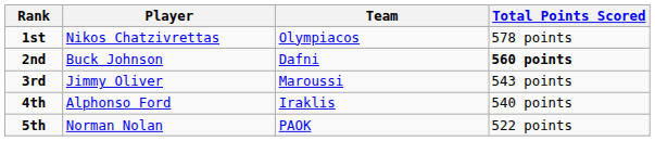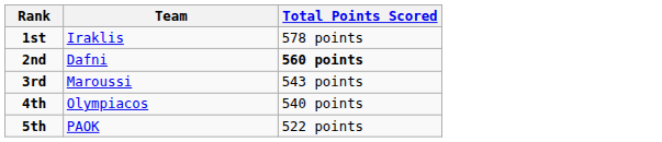- column: Player | Nikos Chatzivrettas | Buck Johnson | Jimmy Oliver | Alphonso Ford | Norman Nolan
1st | Team: Olympiacos -> Iraklis
4th | Team: Iraklis -> Olympiacos
